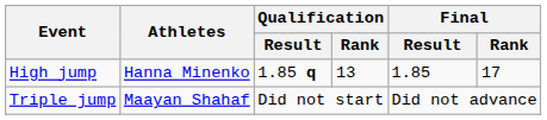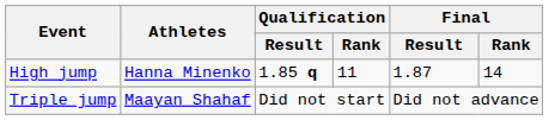High jump | Qualification / Rank: 13 -> 11
High jump | Final / Result: 1.85 -> 1.87
High jump | Final / Rank: 17 -> 14
